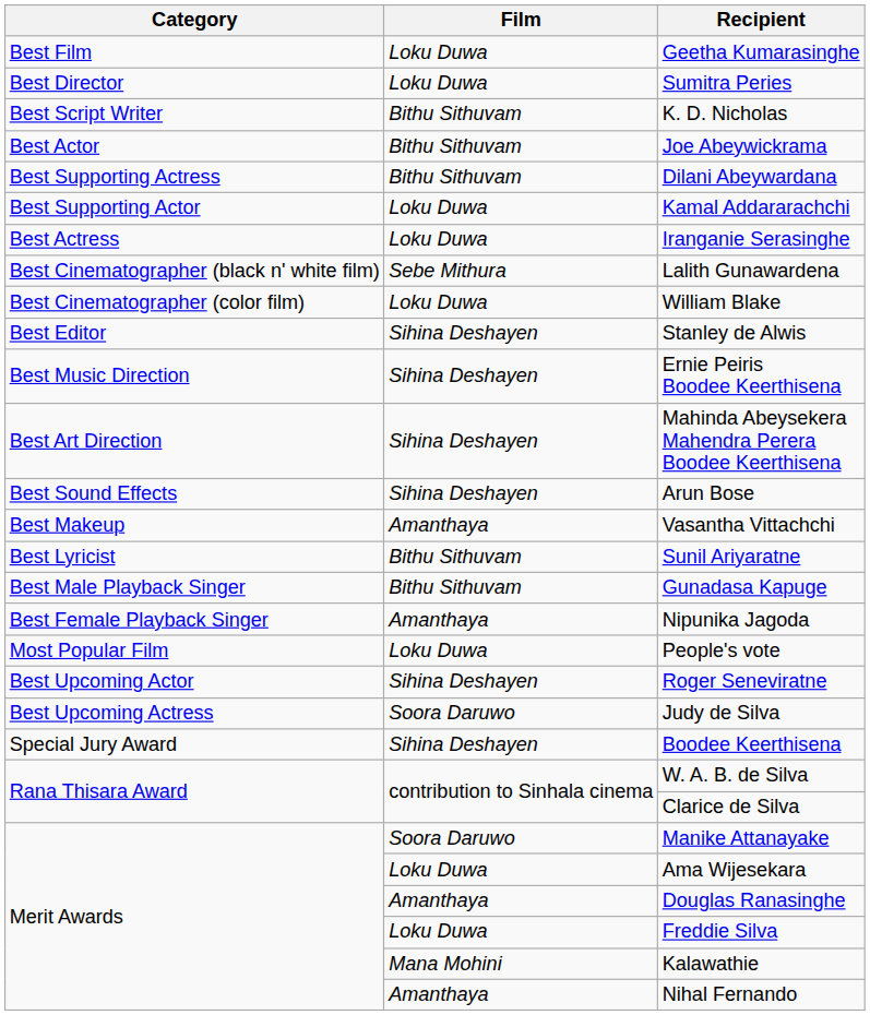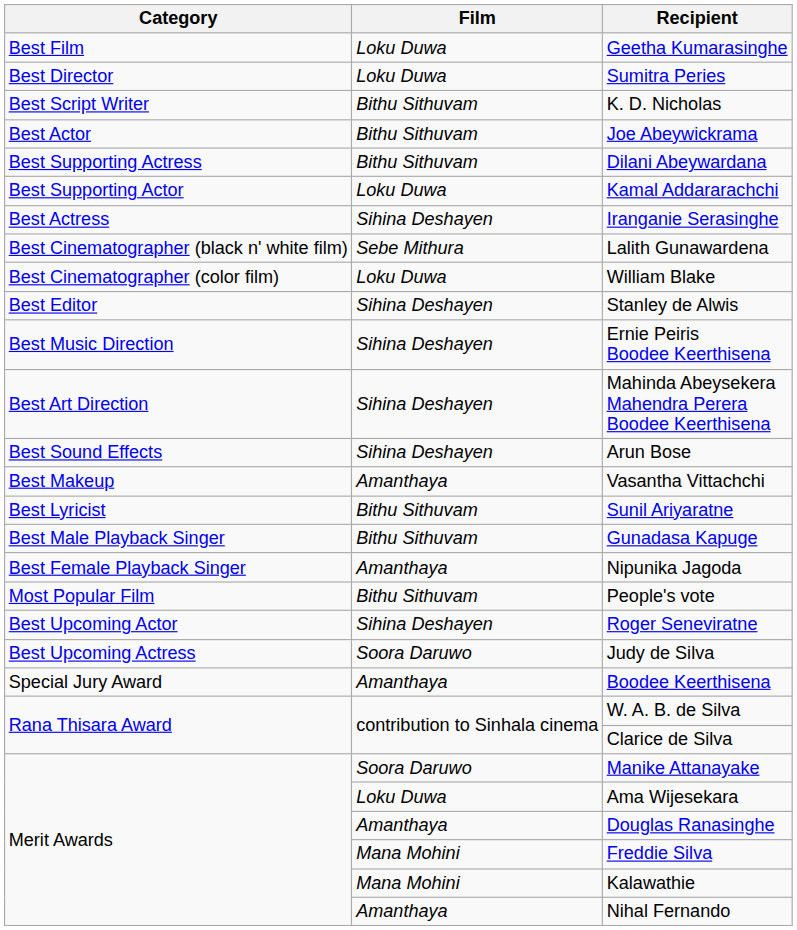Iranganie Serasinghe | Film: Loku Duwa -> Sihina Deshayen
People's vote | Film: Loku Duwa -> Bithu Sithuvam
Boodee Keerthisena | Film: Sihina Deshayen -> Amanthaya
Freddie Silva | Film: Loku Duwa -> Mana Mohini
